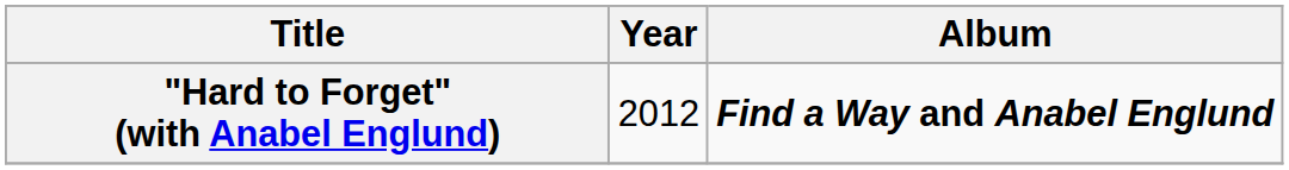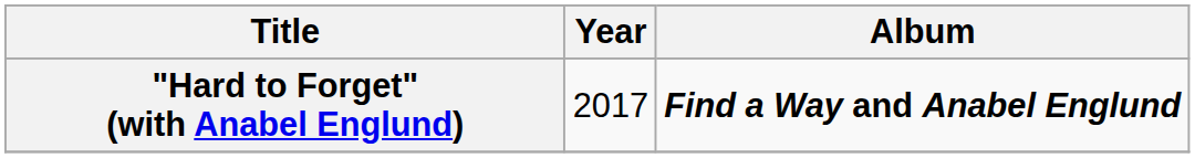"Hard to Forget" (with Anabel Englund) | Year: 2012 -> 2017
